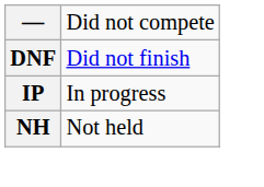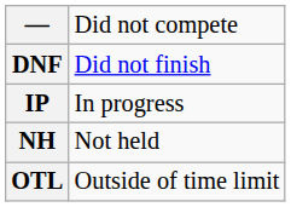+ row: OTL | Outside of time limit
